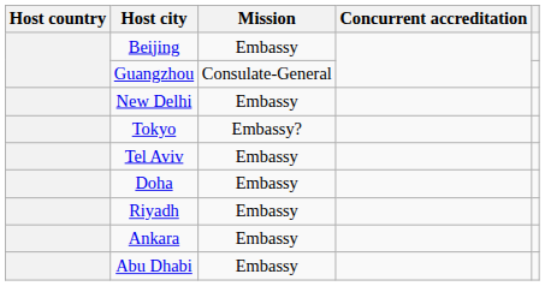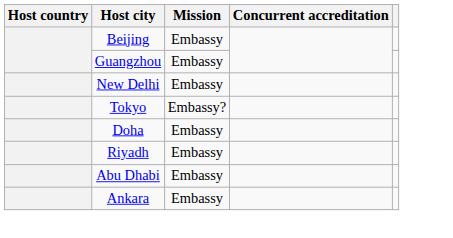Guangzhou | Mission: Consulate-General -> Embassy
- row: Tel Aviv | Embassy
rows swapped: Ankara <-> Abu Dhabi
